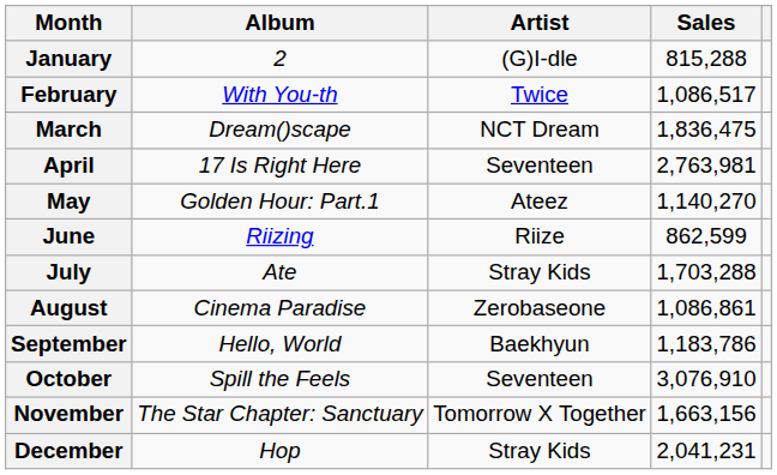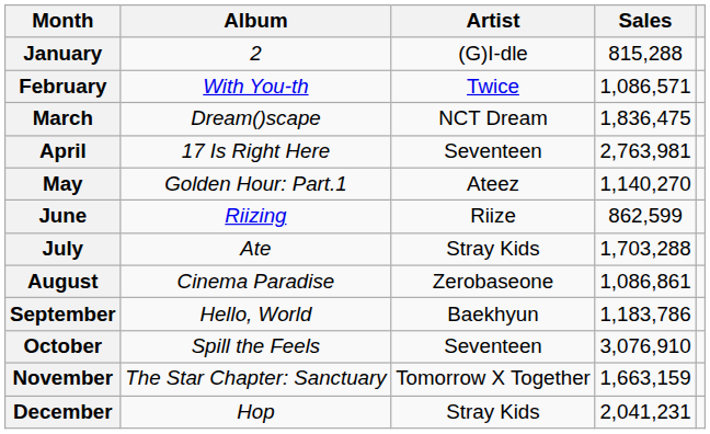February | Sales: 1,086,517 -> 1,086,571
November | Sales: 1,663,156 -> 1,663,159
